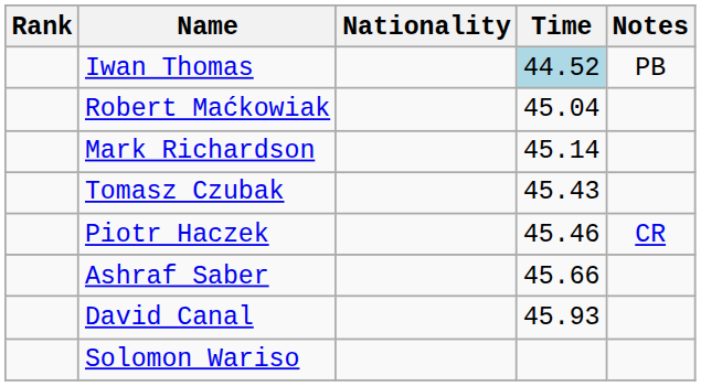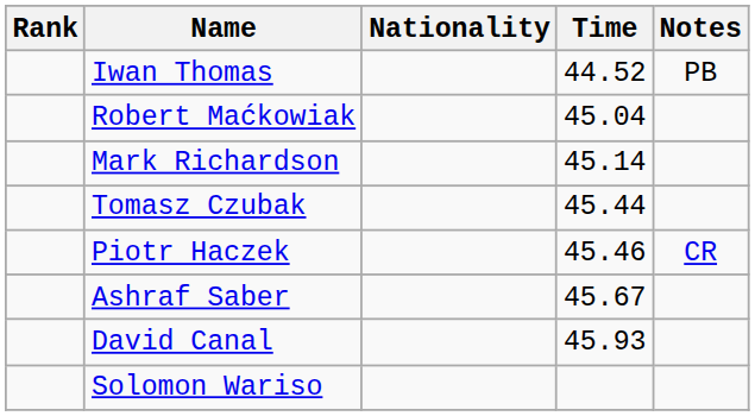Iwan Thomas | Time: lightblue background -> no background
Tomasz Czubak | Time: 45.43 -> 45.44
Ashraf Saber | Time: 45.66 -> 45.67
